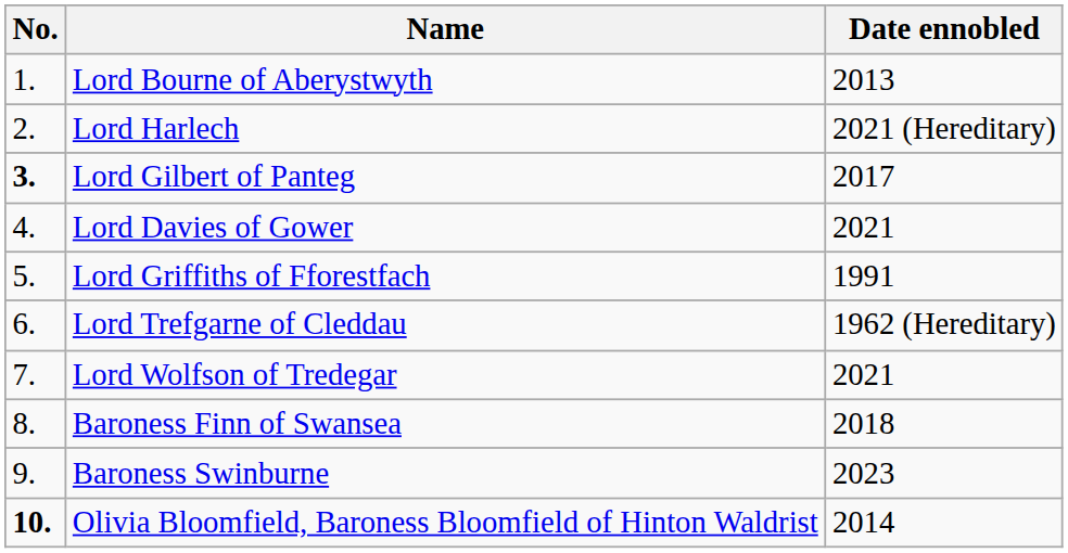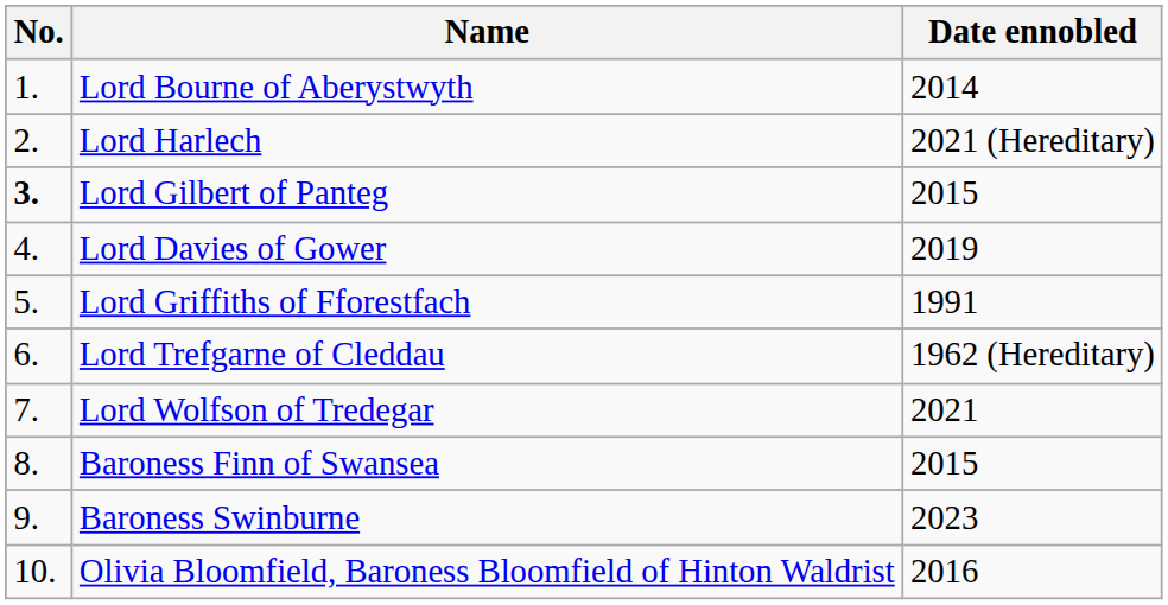Lord Bourne of Aberystwyth | Date ennobled: 2013 -> 2014
Lord Gilbert of Panteg | Date ennobled: 2017 -> 2015
Lord Davies of Gower | Date ennobled: 2021 -> 2019
Baroness Finn of Swansea | Date ennobled: 2018 -> 2015
Olivia Bloomfield, Baroness Bloomfield of Hinton Waldrist | No.: bold -> normal
Olivia Bloomfield, Baroness Bloomfield of Hinton Waldrist | Date ennobled: 2014 -> 2016
